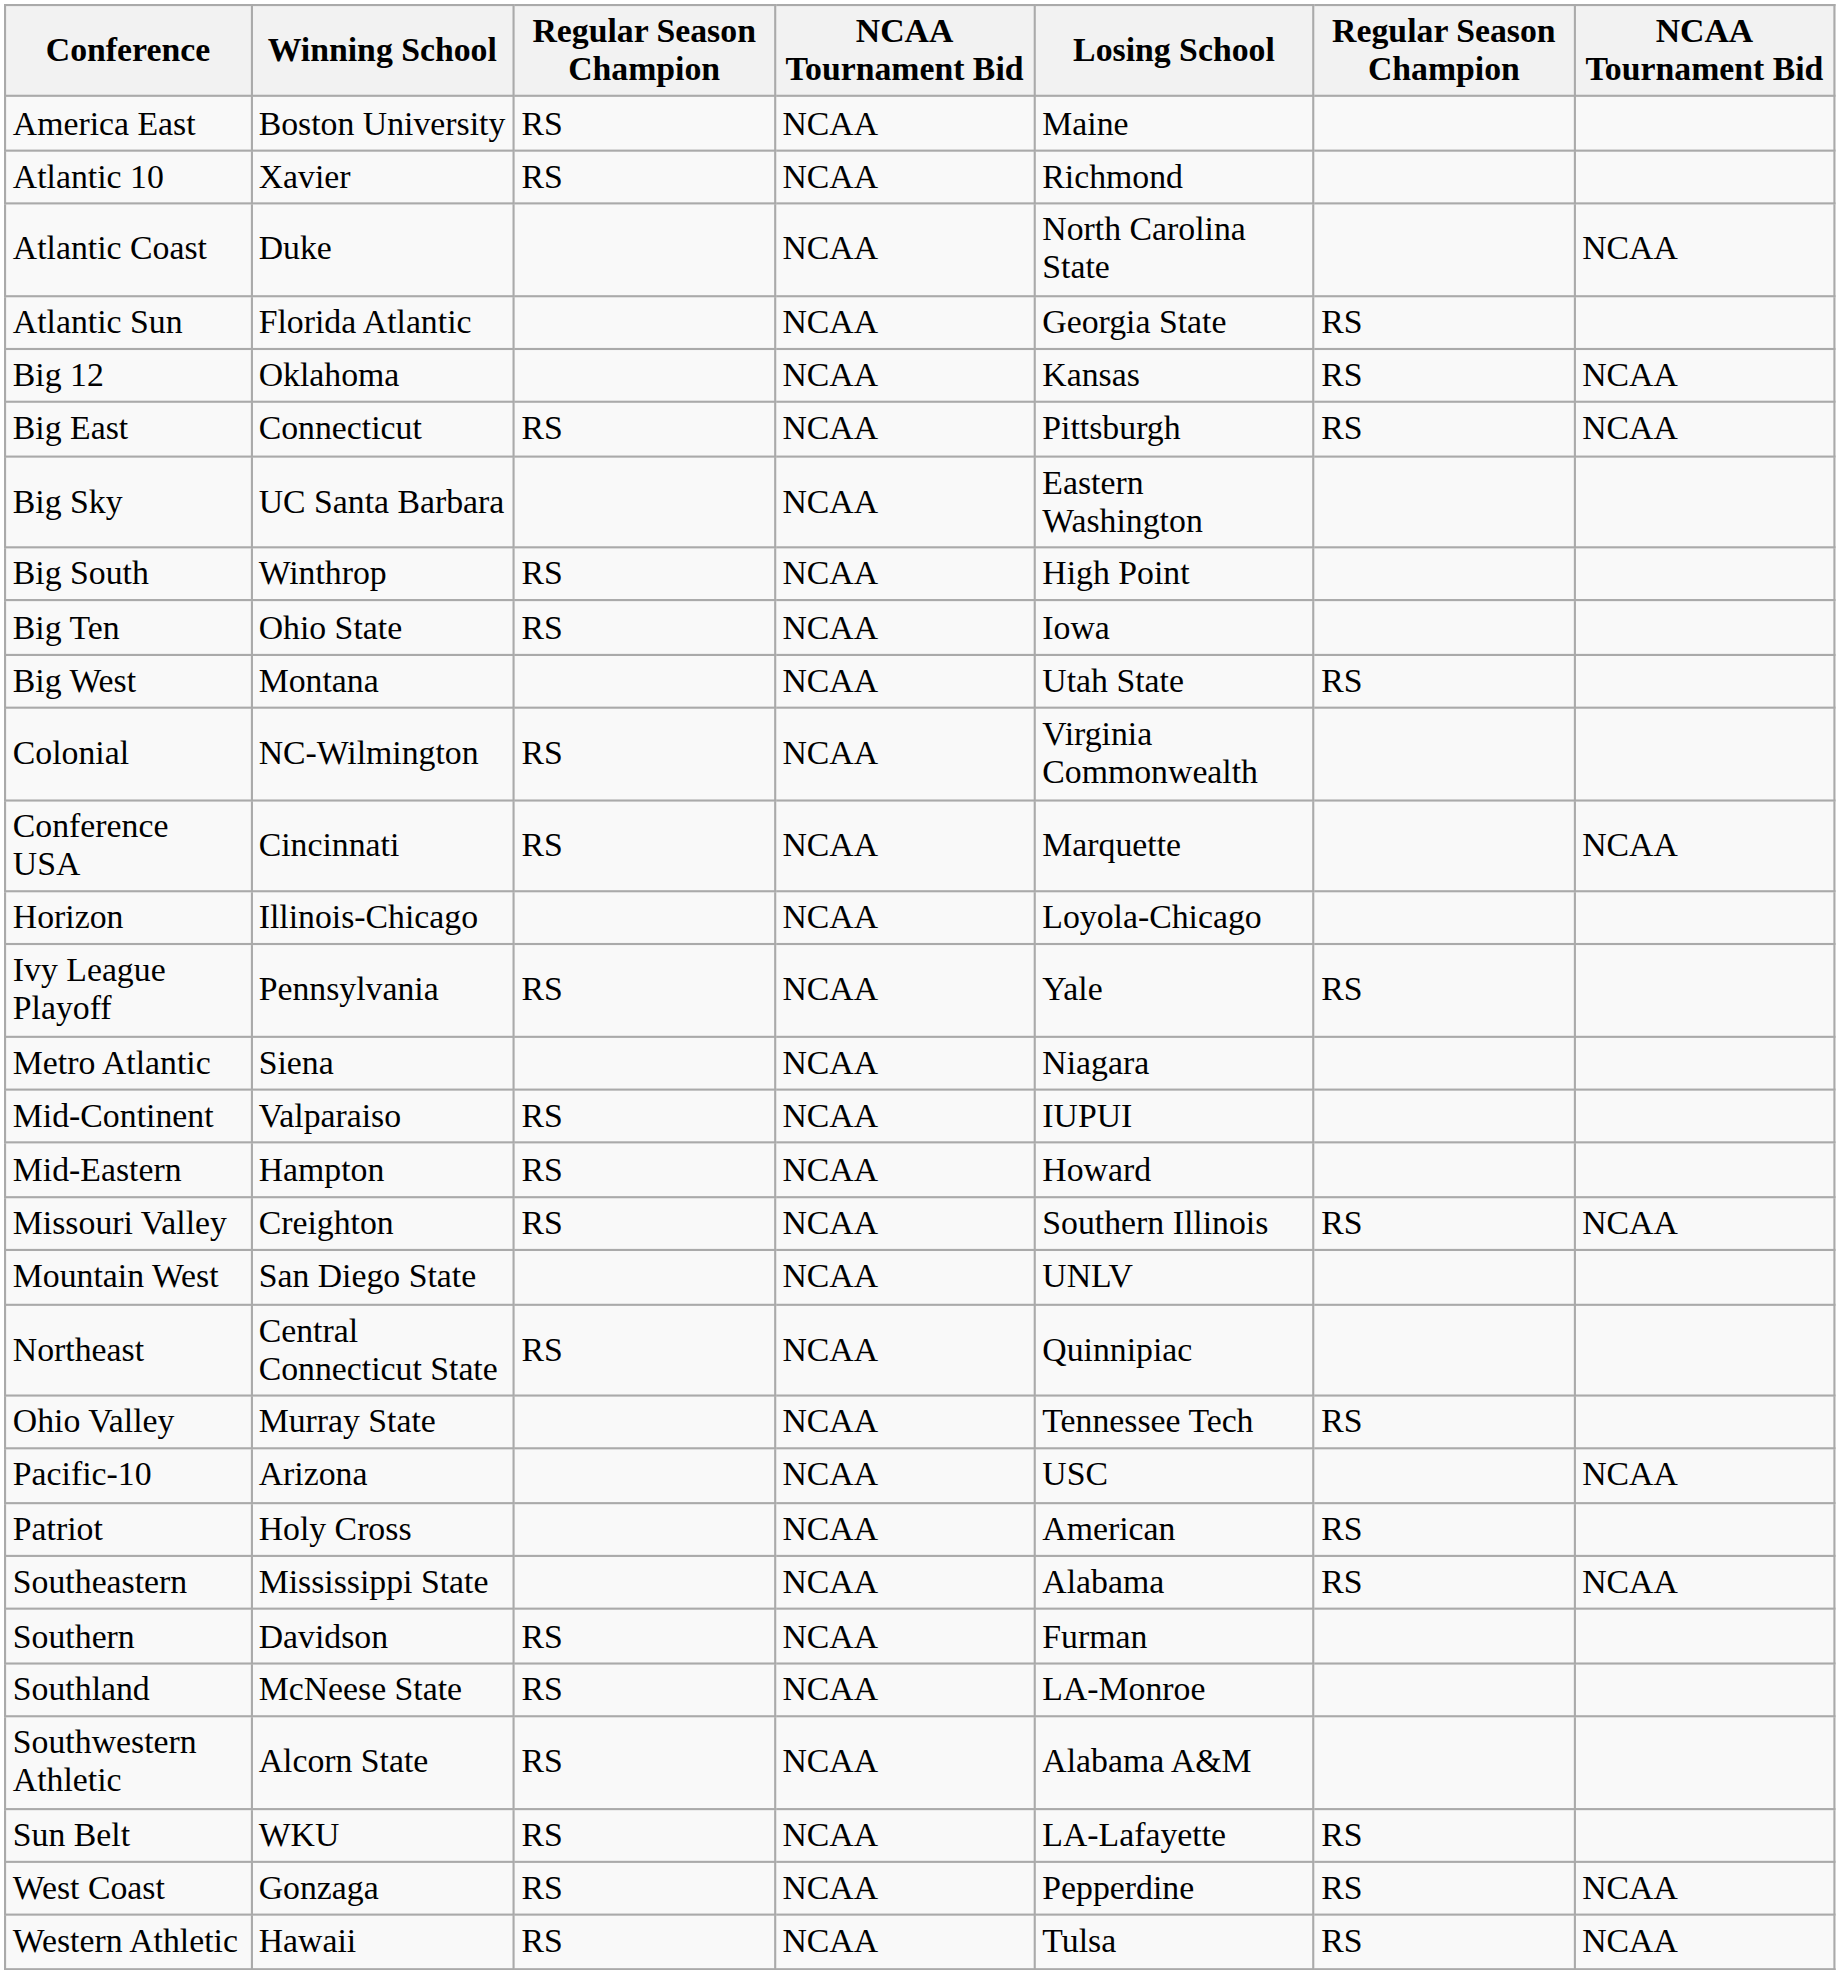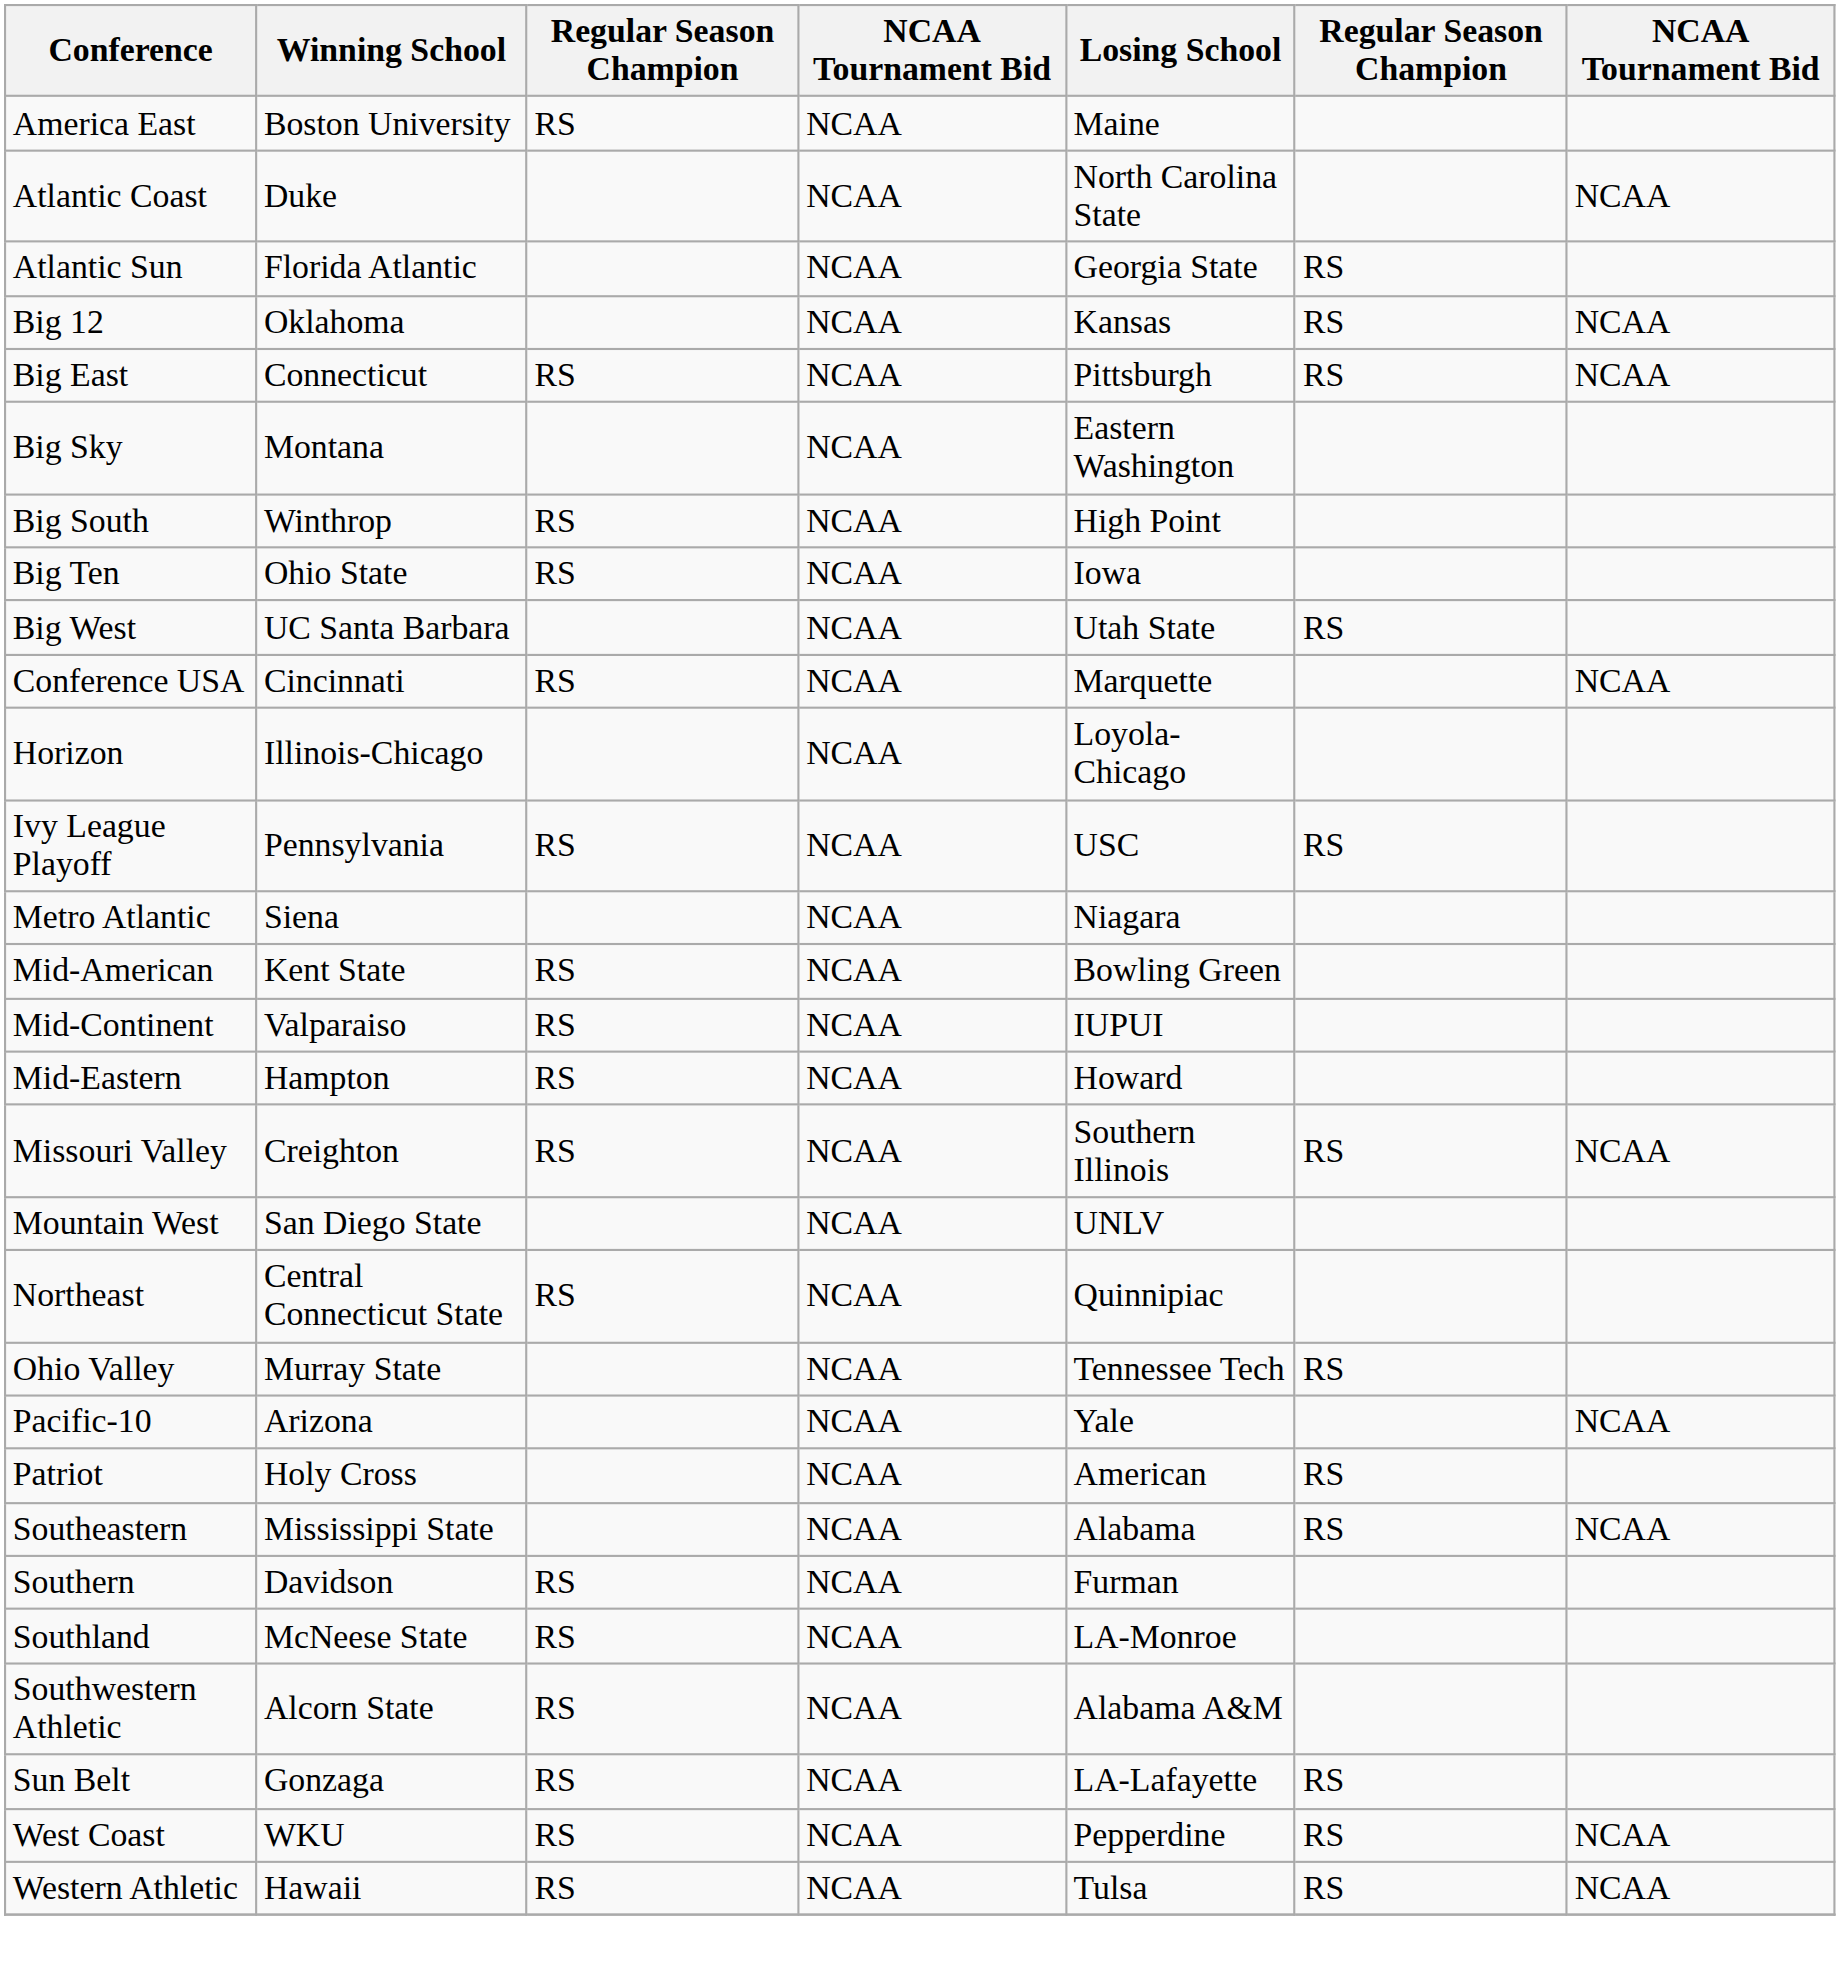- row: Atlantic 10 | Xavier | RS | NCAA | Richmond
Big Sky | Winning School: UC Santa Barbara -> Montana
Big West | Winning School: Montana -> UC Santa Barbara
- row: Colonial | NC-Wilmington | RS | NCAA | Virginia Commonwealth
Ivy League Playoff | Losing School: Yale -> USC
+ row: Mid-American | Kent State | RS | NCAA | Bowling Green
Pacific-10 | Losing School: USC -> Yale
Sun Belt | Winning School: WKU -> Gonzaga
West Coast | Winning School: Gonzaga -> WKU
